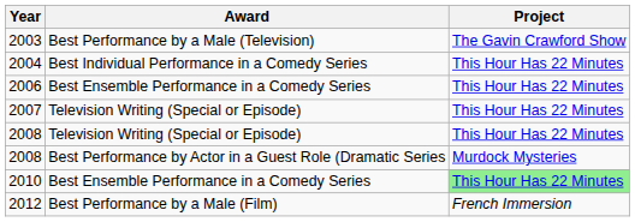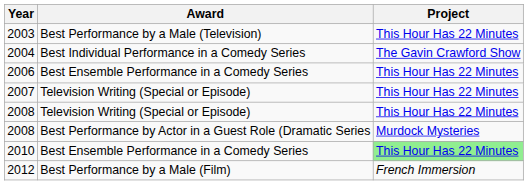2003 | Project: The Gavin Crawford Show -> This Hour Has 22 Minutes
2004 | Project: This Hour Has 22 Minutes -> The Gavin Crawford Show
